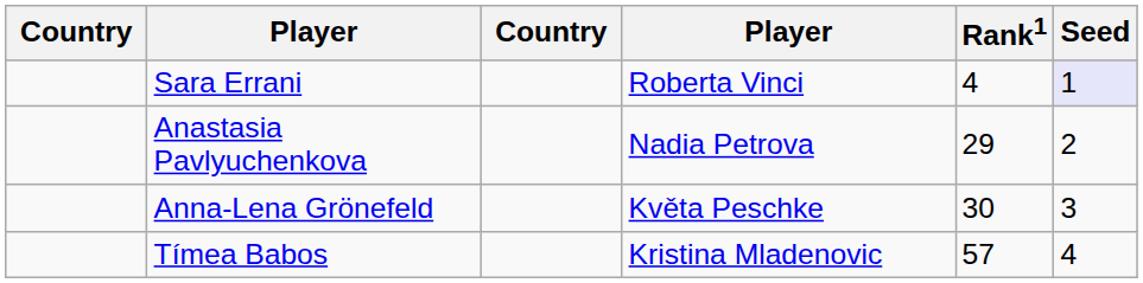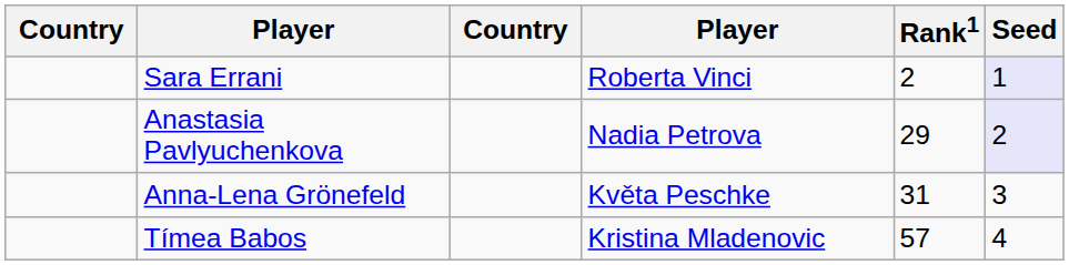Sara Errani | Rank1: 4 -> 2
Anastasia Pavlyuchenkova | Seed: no background -> lavender background
Anna-Lena Grönefeld | Rank1: 30 -> 31
